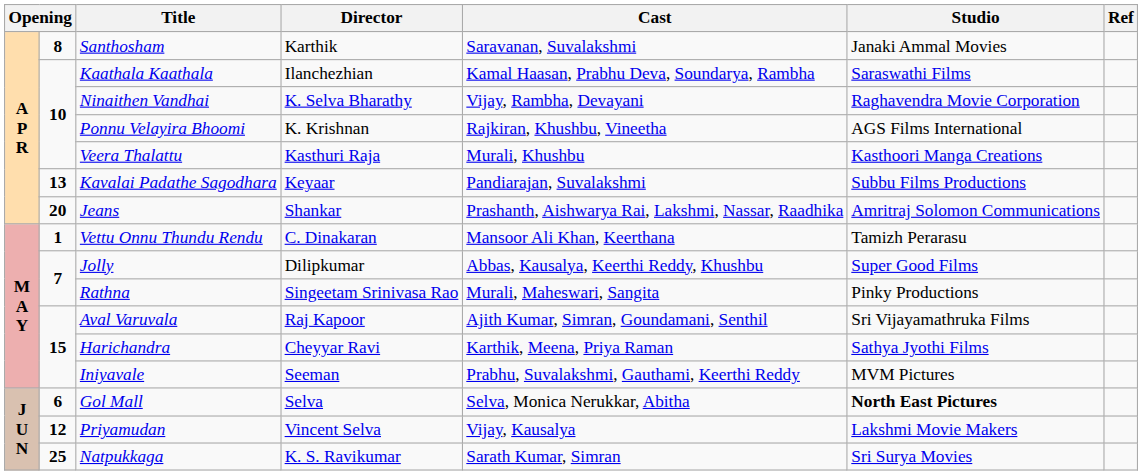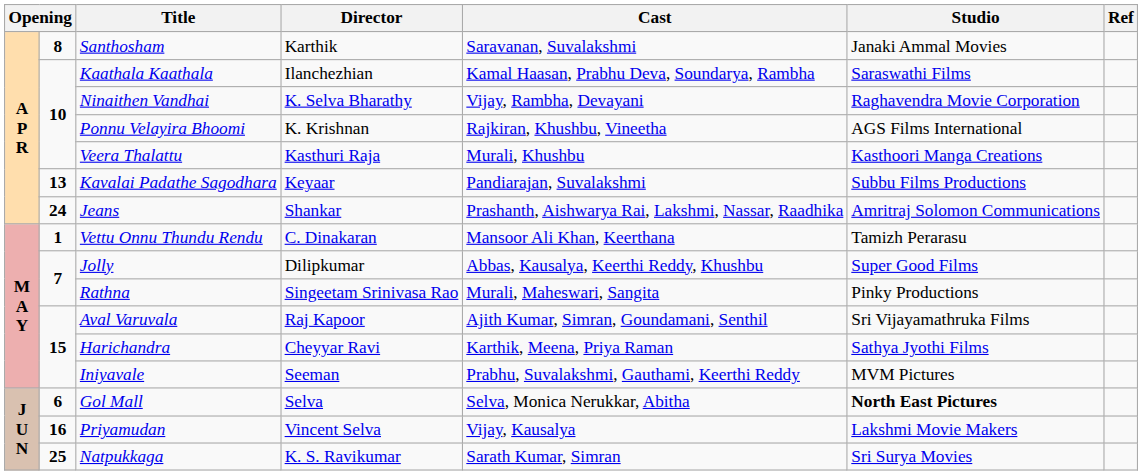Jeans | column 2: 20 -> 24
Priyamudan | column 2: 12 -> 16
